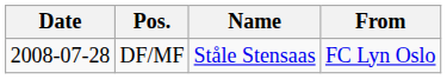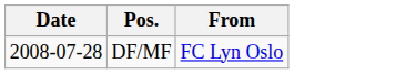- column: Name | Ståle Stensaas
